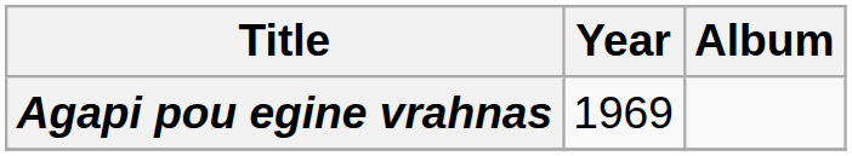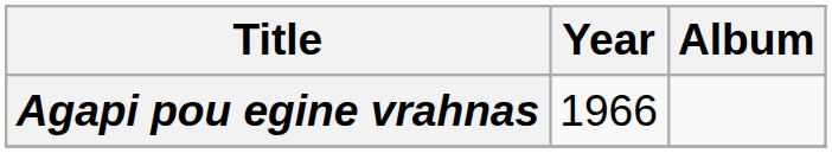Agapi pou egine vrahnas | Year: 1969 -> 1966
